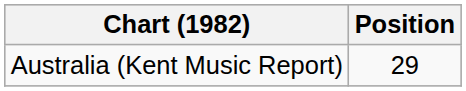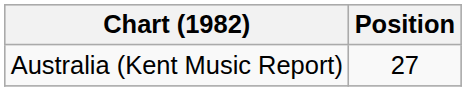Australia (Kent Music Report) | Position: 29 -> 27
